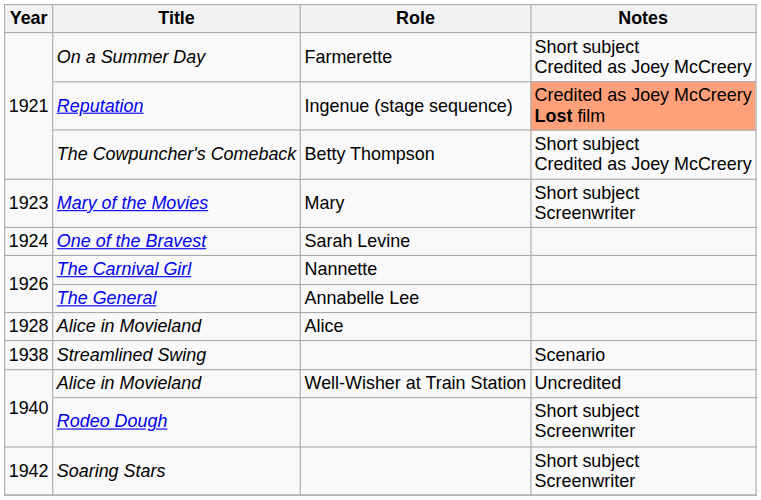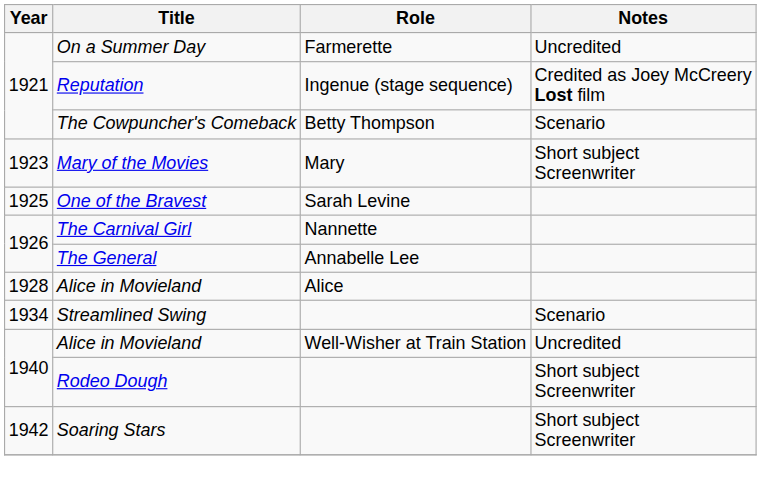On a Summer Day | Notes: Short subject Credited as Joey McCreery -> Uncredited
Reputation | Notes: lightsalmon background -> no background
The Cowpuncher's Comeback | Notes: Short subject Credited as Joey McCreery -> Scenario
One of the Bravest | Year: 1924 -> 1925
Streamlined Swing | Year: 1938 -> 1934
